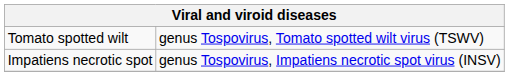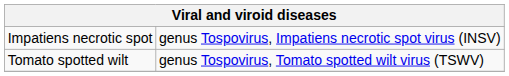rows swapped: Impatiens necrotic spot <-> Tomato spotted wilt
